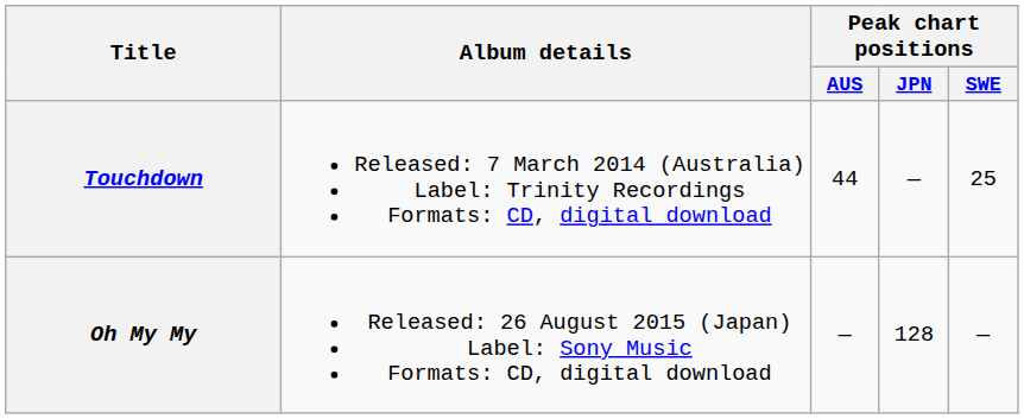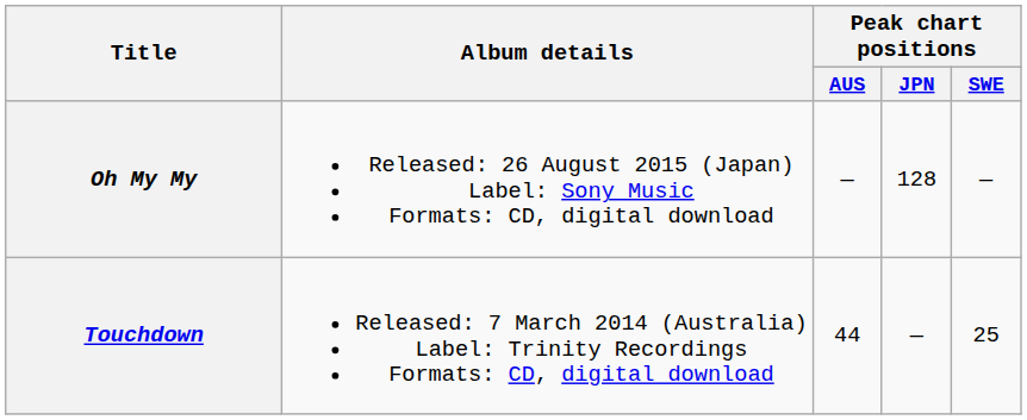rows swapped: Touchdown <-> Oh My My
